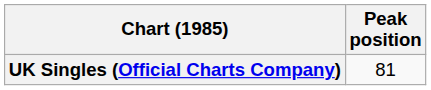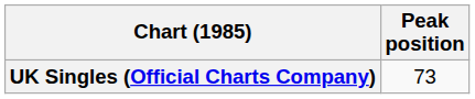UK Singles (Official Charts Company) | Peak position: 81 -> 73
